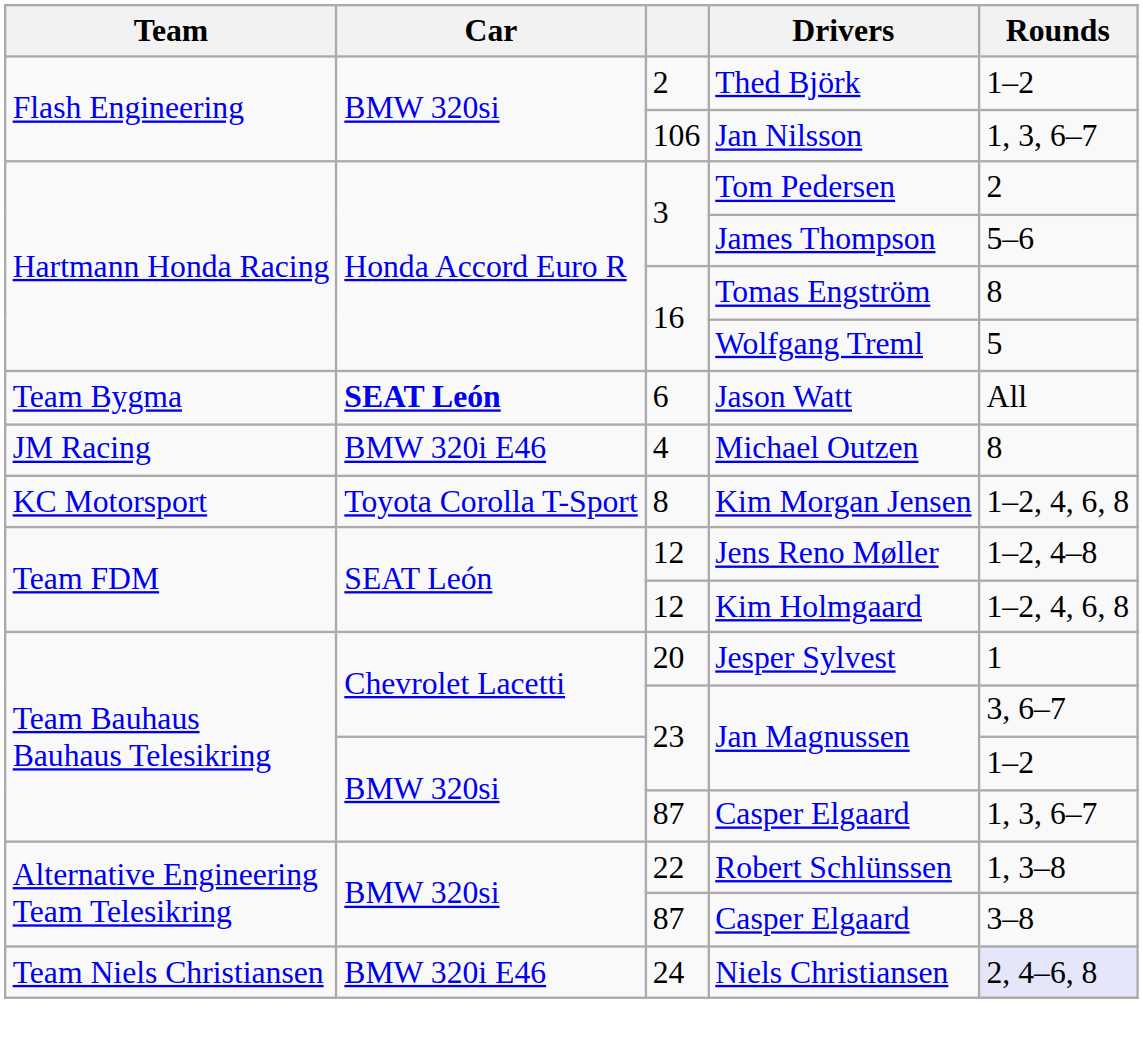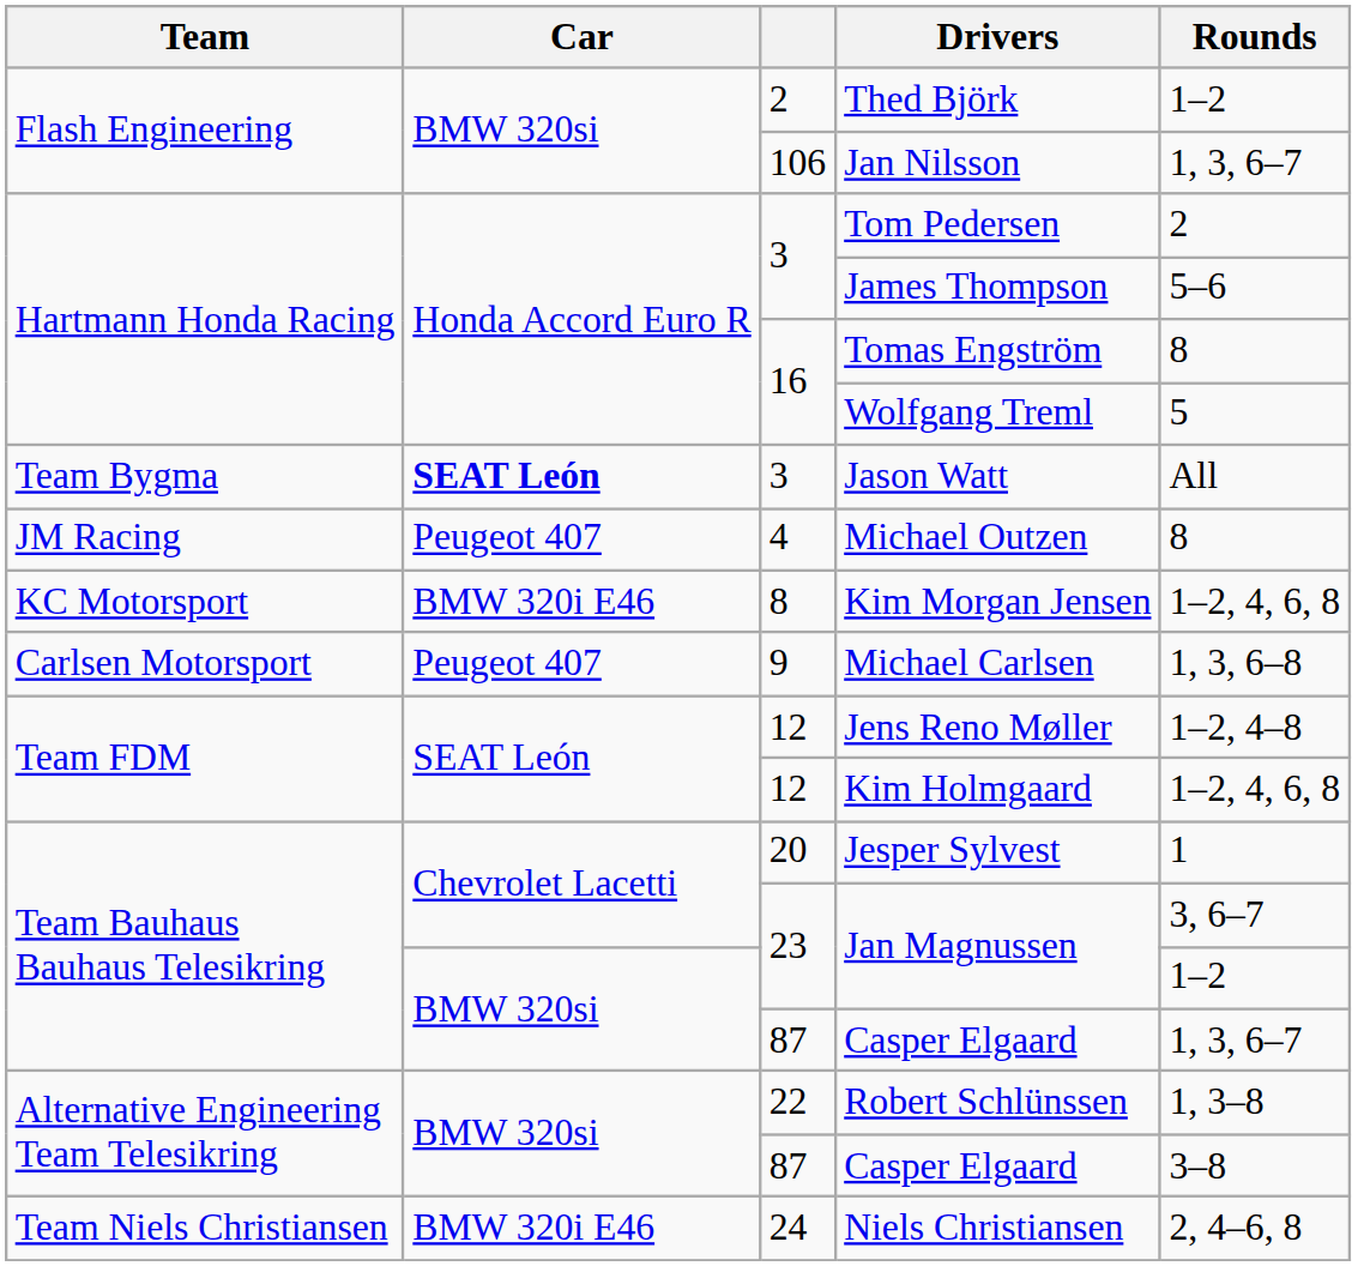Jason Watt | column 3: 6 -> 3
Michael Outzen | Car: BMW 320i E46 -> Peugeot 407
Kim Morgan Jensen | Car: Toyota Corolla T-Sport -> BMW 320i E46
+ row: Carlsen Motorsport | Peugeot 407 | 9 | Michael Carlsen | 1, 3, 6–8
Niels Christiansen | Rounds: lavender background -> no background
